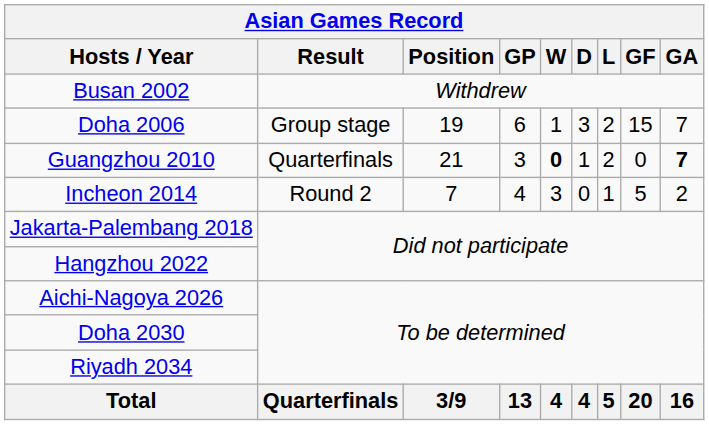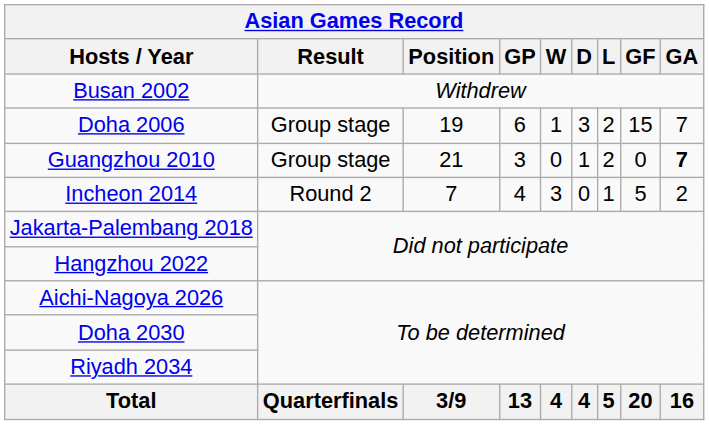Guangzhou 2010 | Result: Quarterfinals -> Group stage
Guangzhou 2010 | W: bold -> normal
